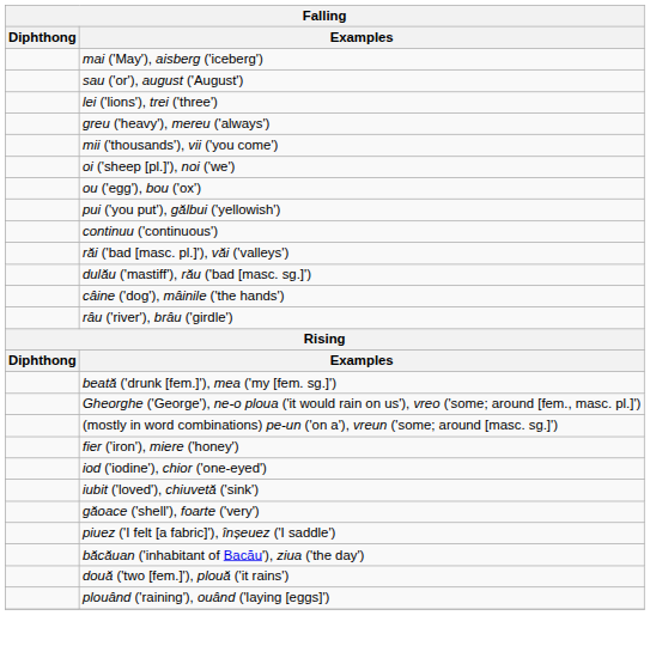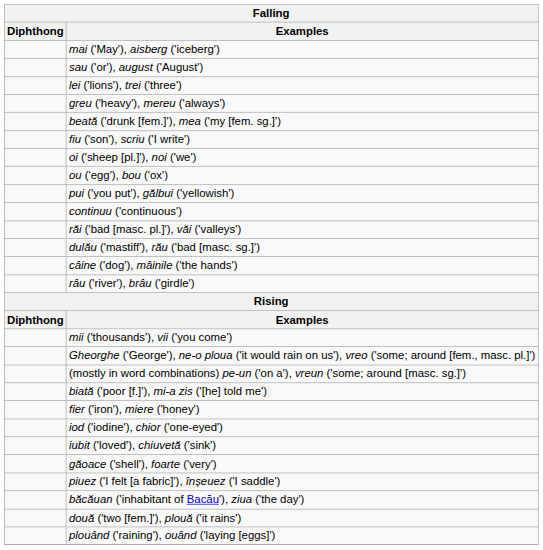rows swapped: mii ('thousands'), vii ('you come') <-> beată ('drunk [fem.]'), mea ('my [fem. sg.]')
+ row: fiu ('son'), scriu ('I write')
+ row: biată ('poor [f.]'), mi-a zis ('[he] told me')
